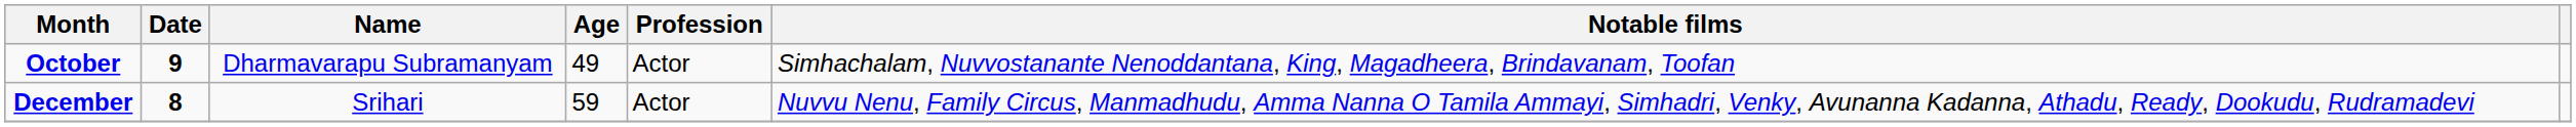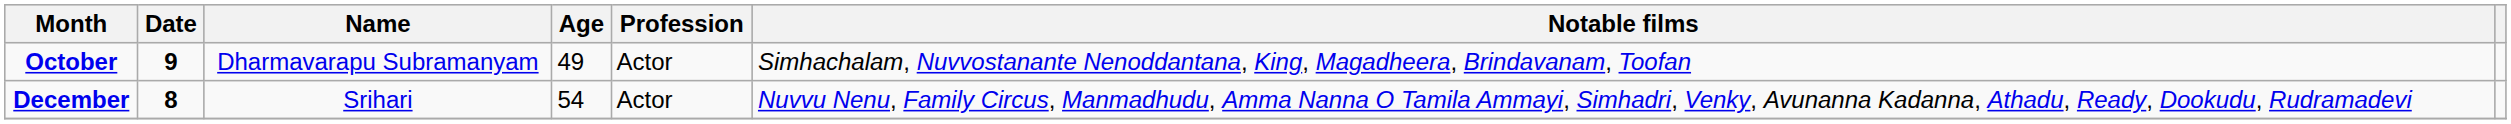December | Age: 59 -> 54
